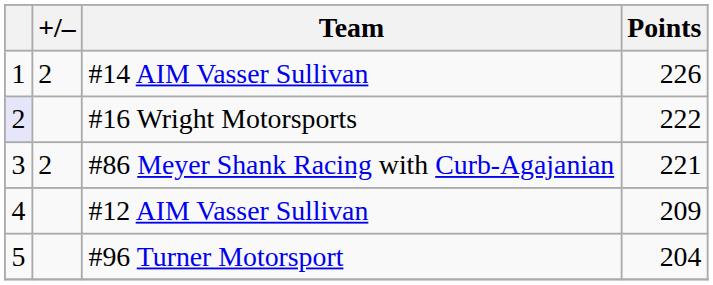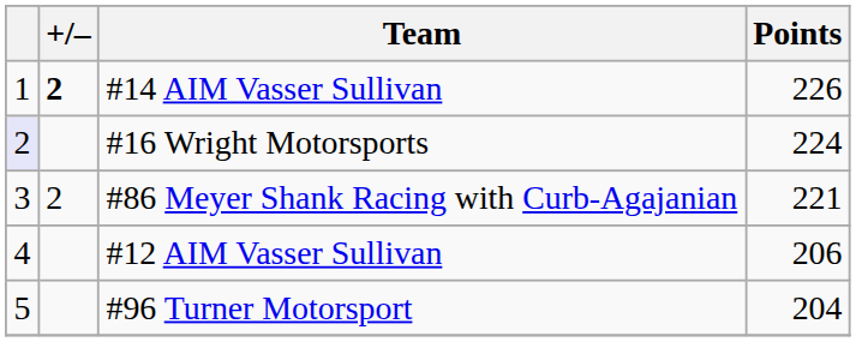#14 AIM Vasser Sullivan | +/–: normal -> bold
#16 Wright Motorsports | Points: 222 -> 224
#12 AIM Vasser Sullivan | Points: 209 -> 206
